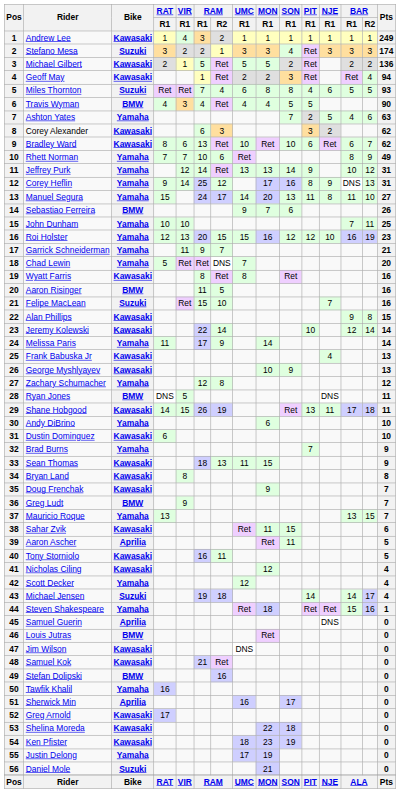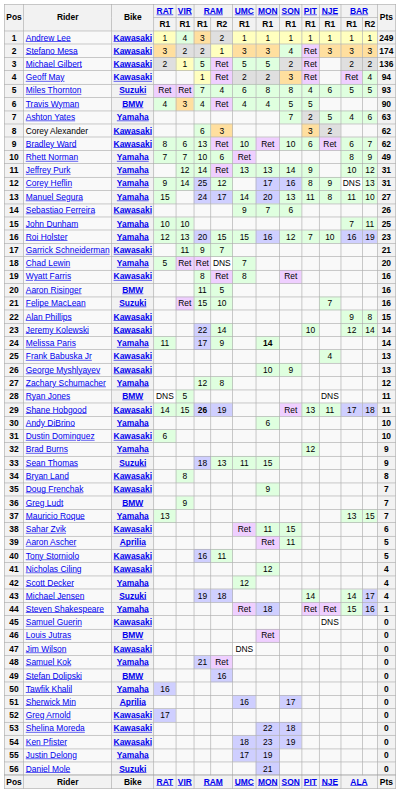Stefano Mesa | Bike: Suzuki -> Kawasaki
Sebastiao Ferreira | Bike: BMW -> Kawasaki
Roi Holster | PIT / R1: 12 -> 7
Garrick Schneiderman | Bike: Yamaha -> Kawasaki
Melissa Paris | MON / R1: normal -> bold
Shane Hobgood | RAM / R1: normal -> bold
Brad Burns | PIT / R1: 7 -> 12
Sean Thomas | Bike: Kawasaki -> Suzuki
Samuel Guerin | Bike: Aprilia -> Kawasaki
Samuel Kok | Bike: Kawasaki -> Yamaha
